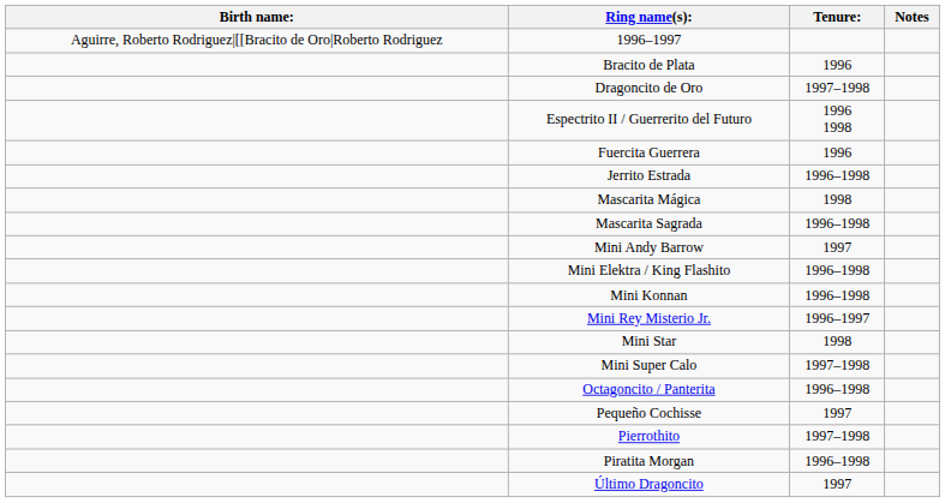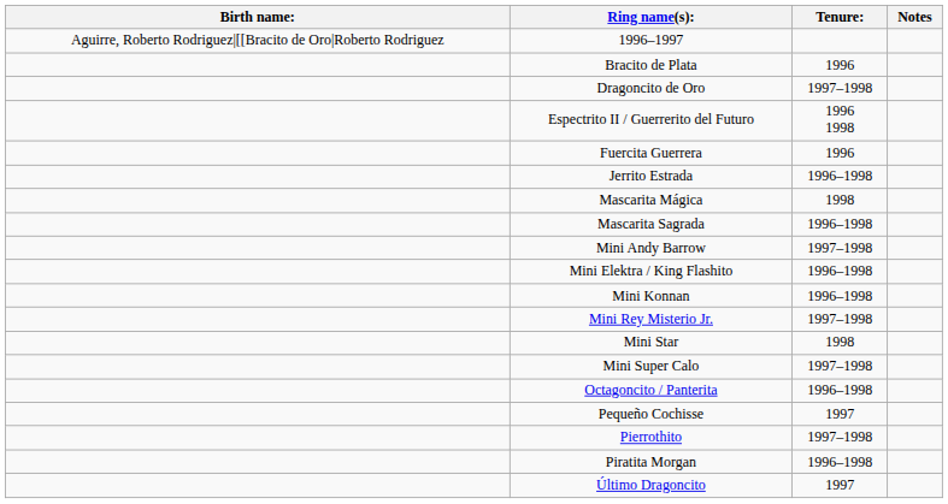Mini Andy Barrow | Tenure:: 1997 -> 1997–1998
Mini Rey Misterio Jr. | Tenure:: 1996–1997 -> 1997–1998
